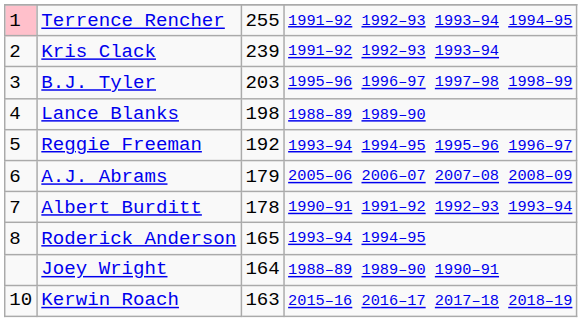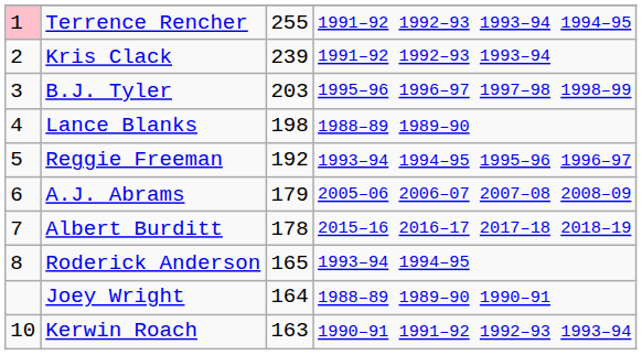Albert Burditt | column 4: 1990–91 1991–92 1992–93 1993–94 -> 2015–16 2016–17 2017–18 2018–19
Kerwin Roach | column 4: 2015–16 2016–17 2017–18 2018–19 -> 1990–91 1991–92 1992–93 1993–94
